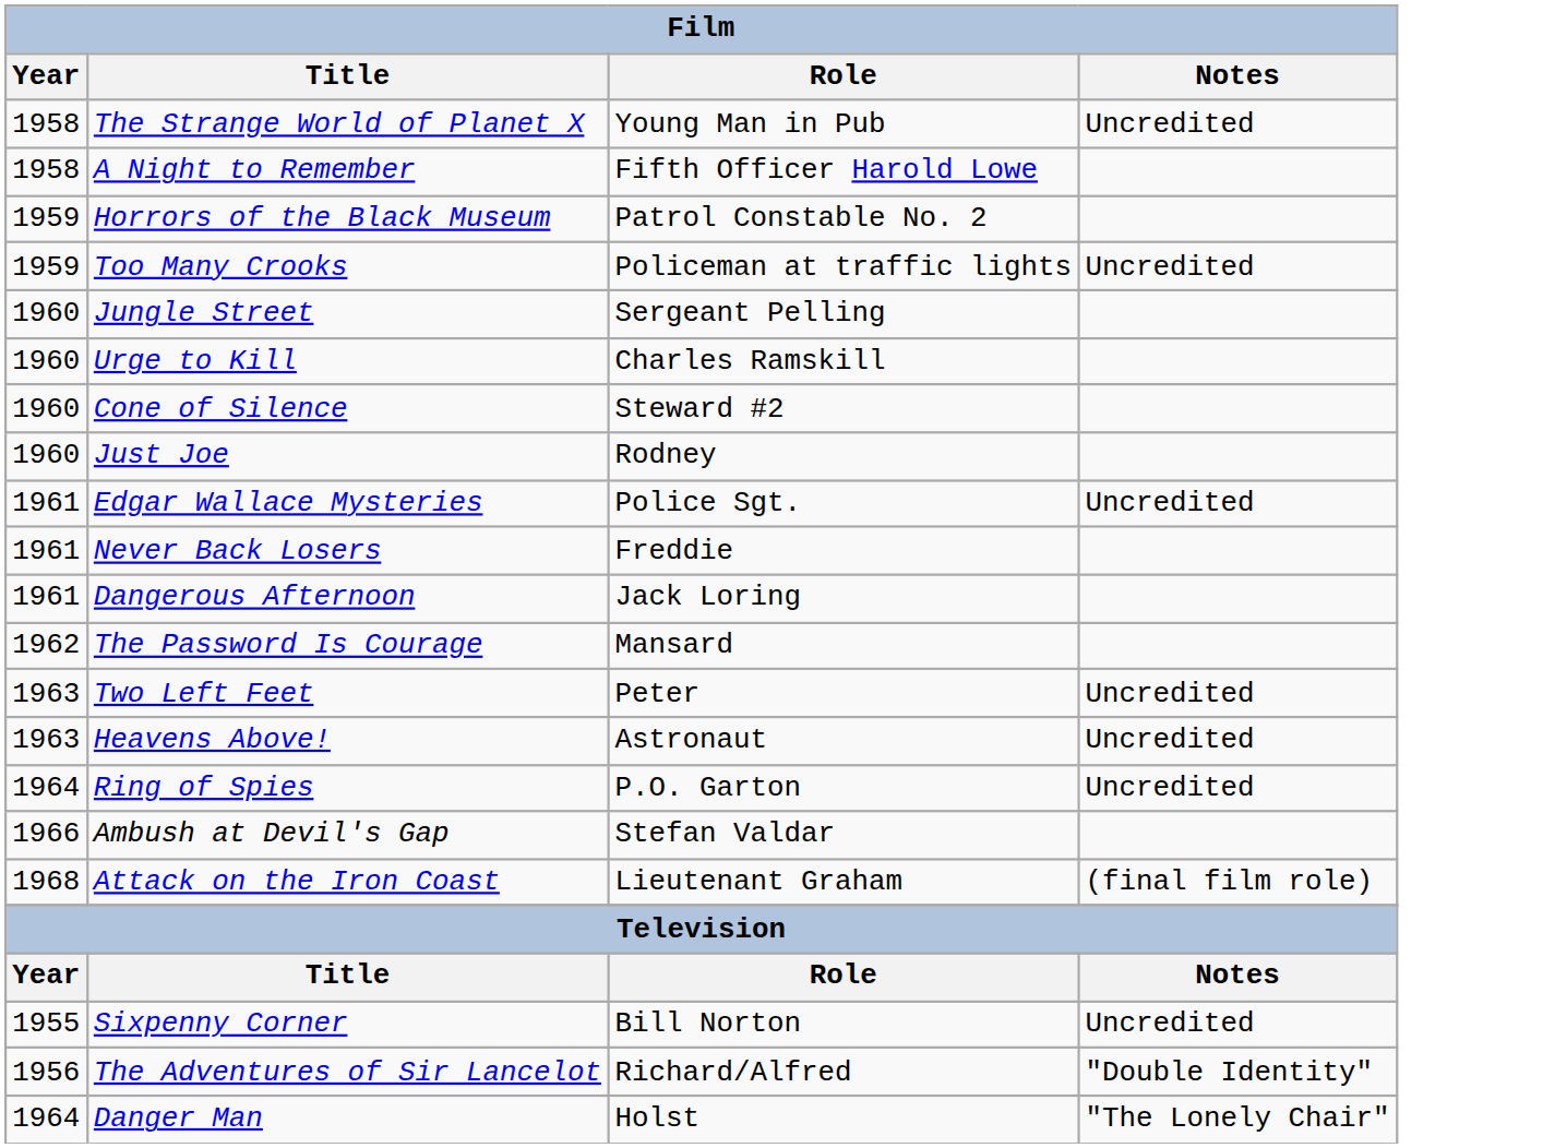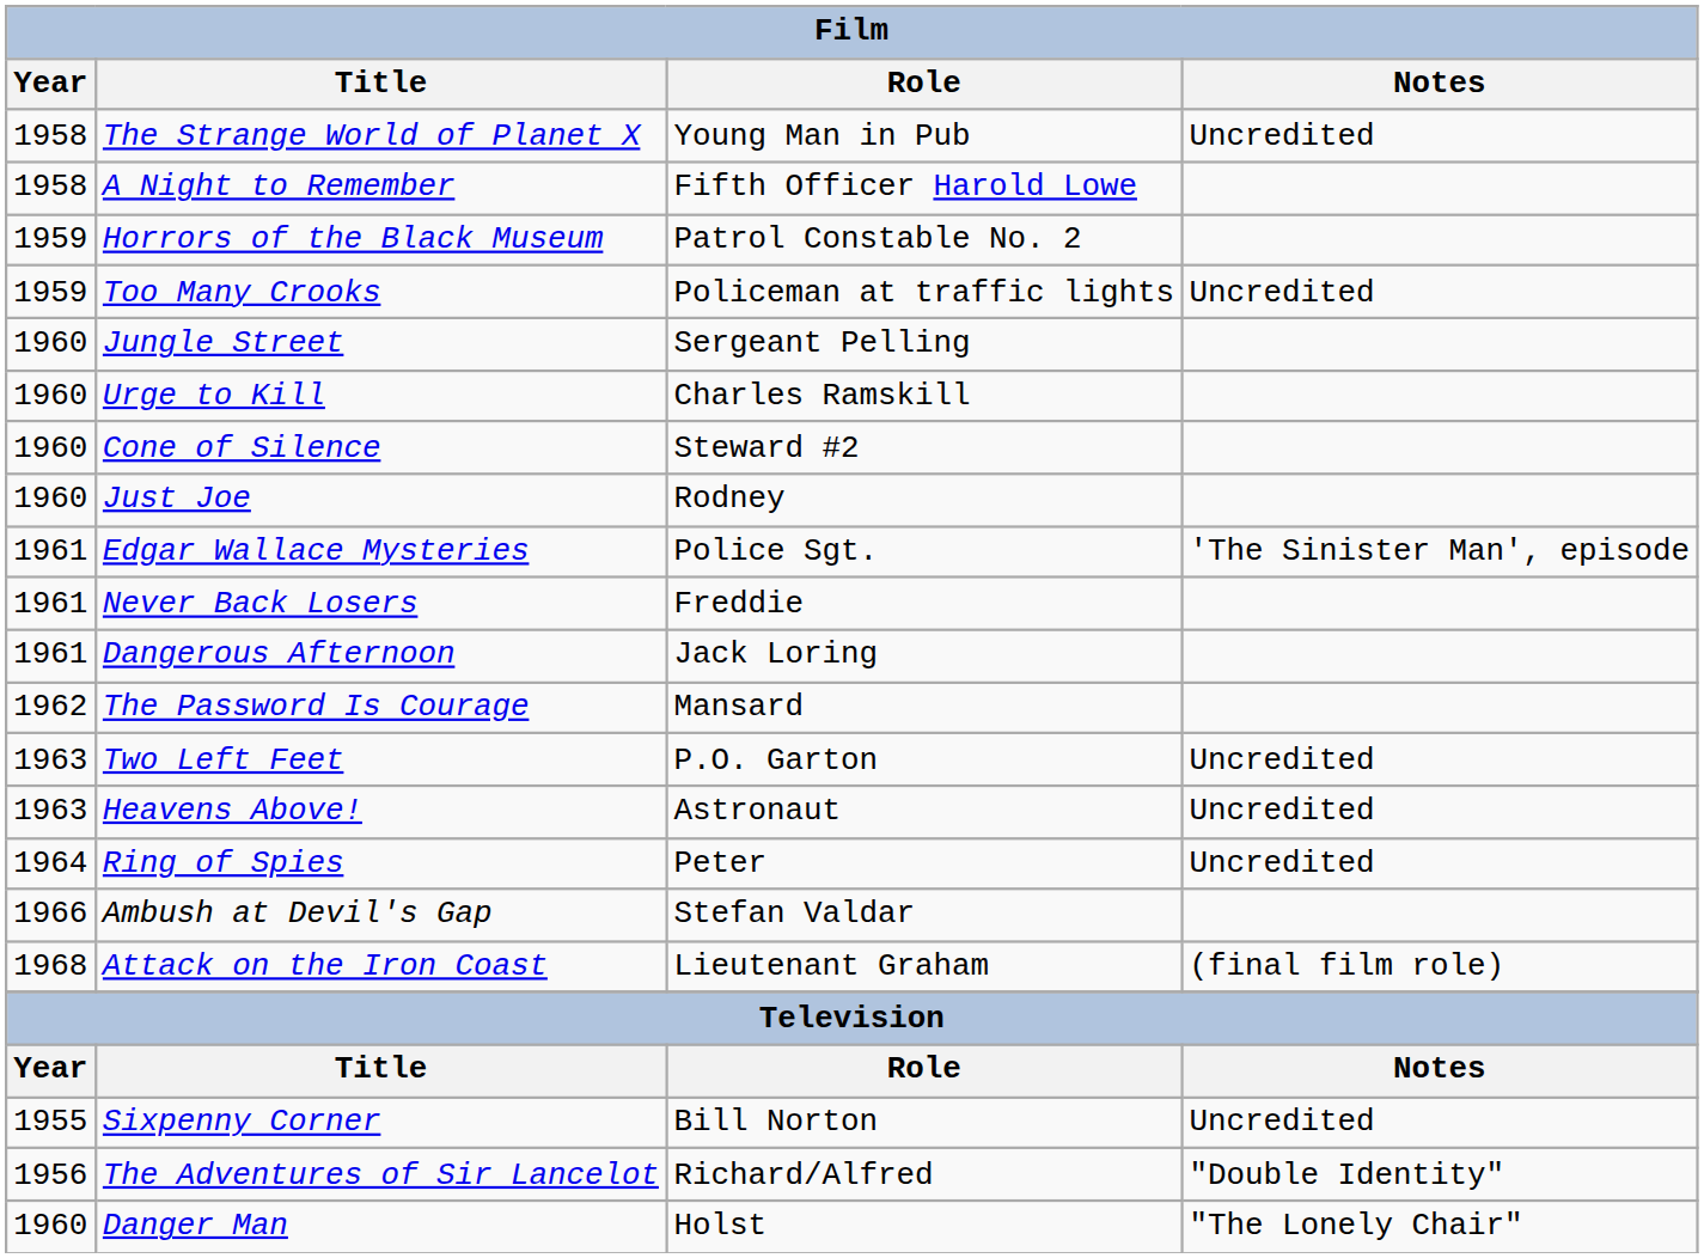Edgar Wallace Mysteries | Notes: Uncredited -> 'The Sinister Man', episode
Two Left Feet | Role: Peter -> P.O. Garton
Ring of Spies | Role: P.O. Garton -> Peter
Danger Man | Year: 1964 -> 1960
